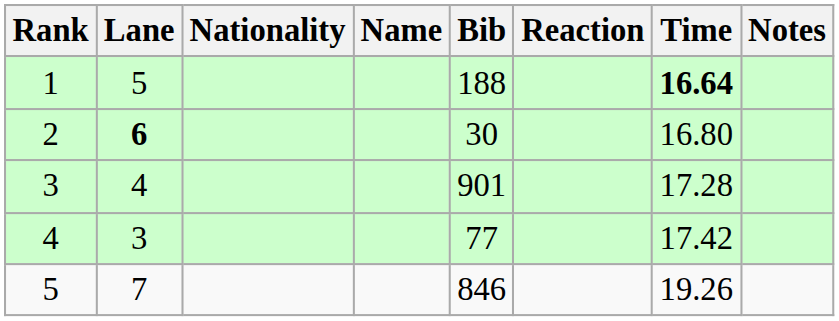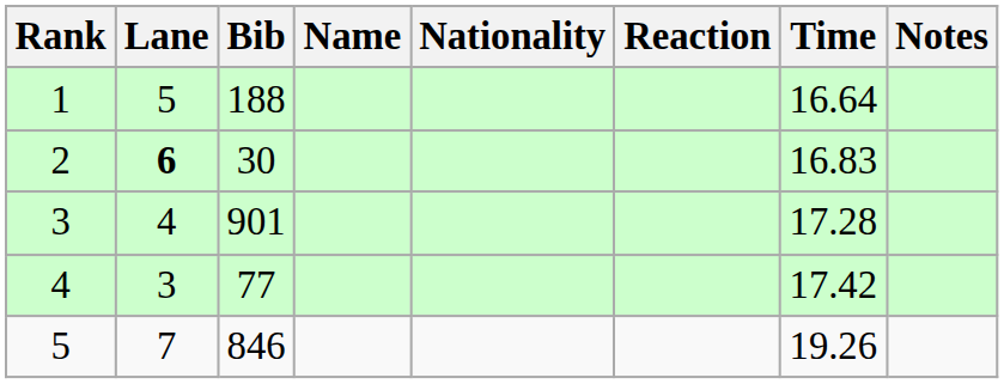columns swapped: Bib <-> Nationality
1 | Time: bold -> normal
2 | Time: 16.80 -> 16.83
